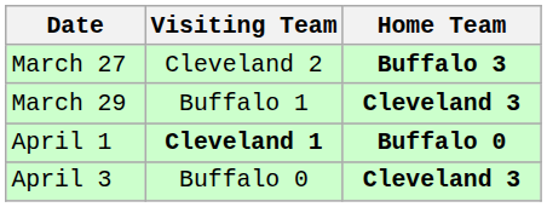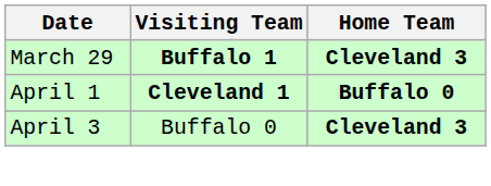- row: March 27 | Cleveland 2 | Buffalo 3
March 29 | Visiting Team: normal -> bold
